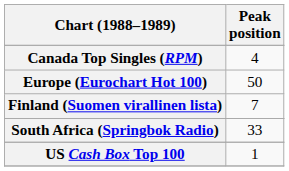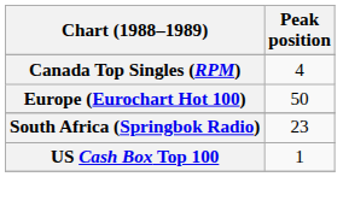- row: Finland (Suomen virallinen lista) | 7
South Africa (Springbok Radio) | Peak position: 33 -> 23
